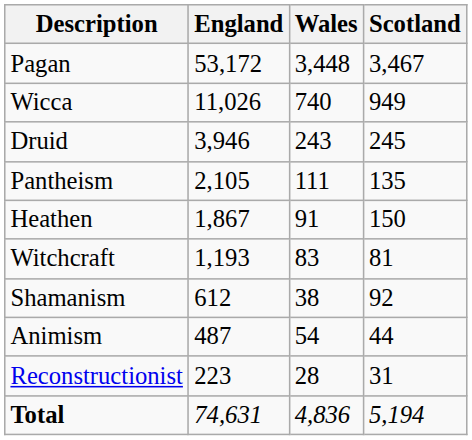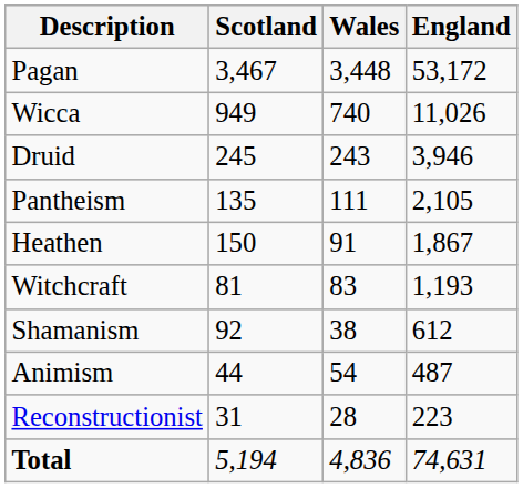columns swapped: England <-> Scotland
